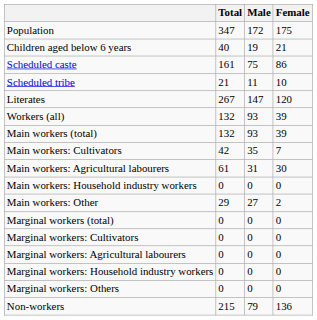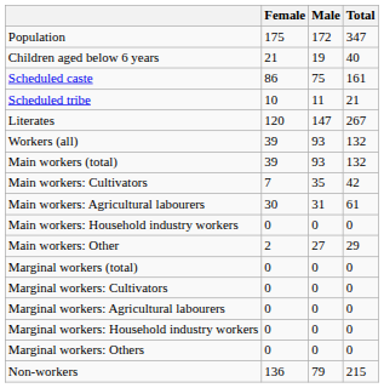columns swapped: Total <-> Female
